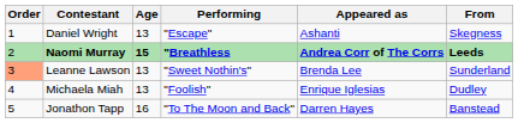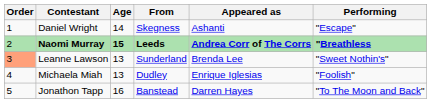columns swapped: From <-> Performing
Daniel Wright | Age: 13 -> 14
